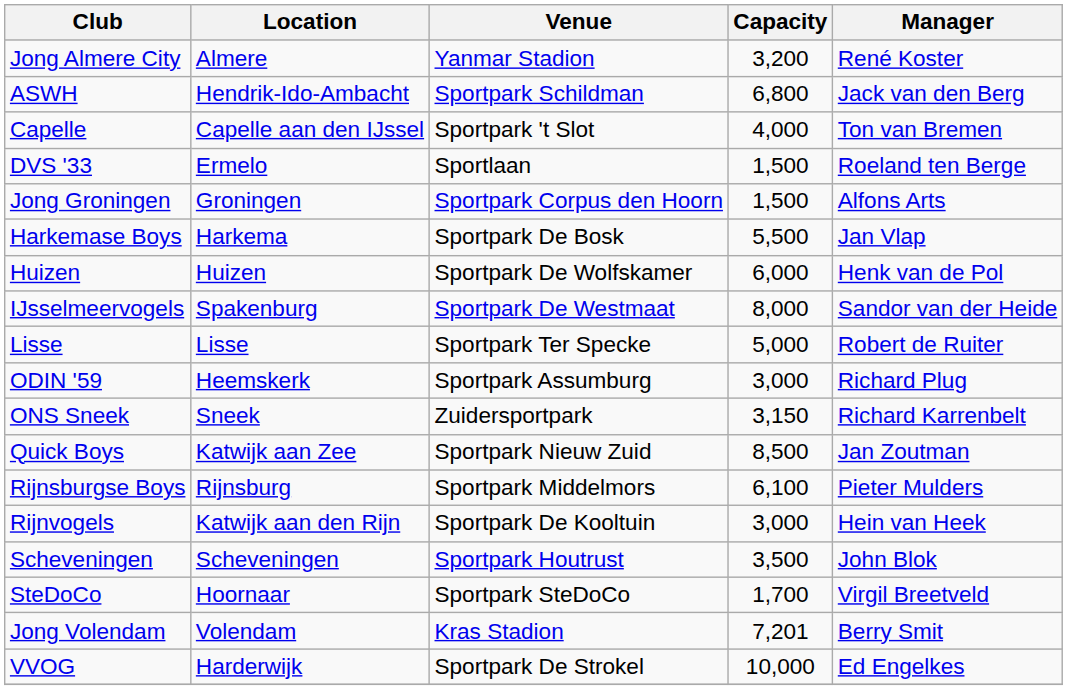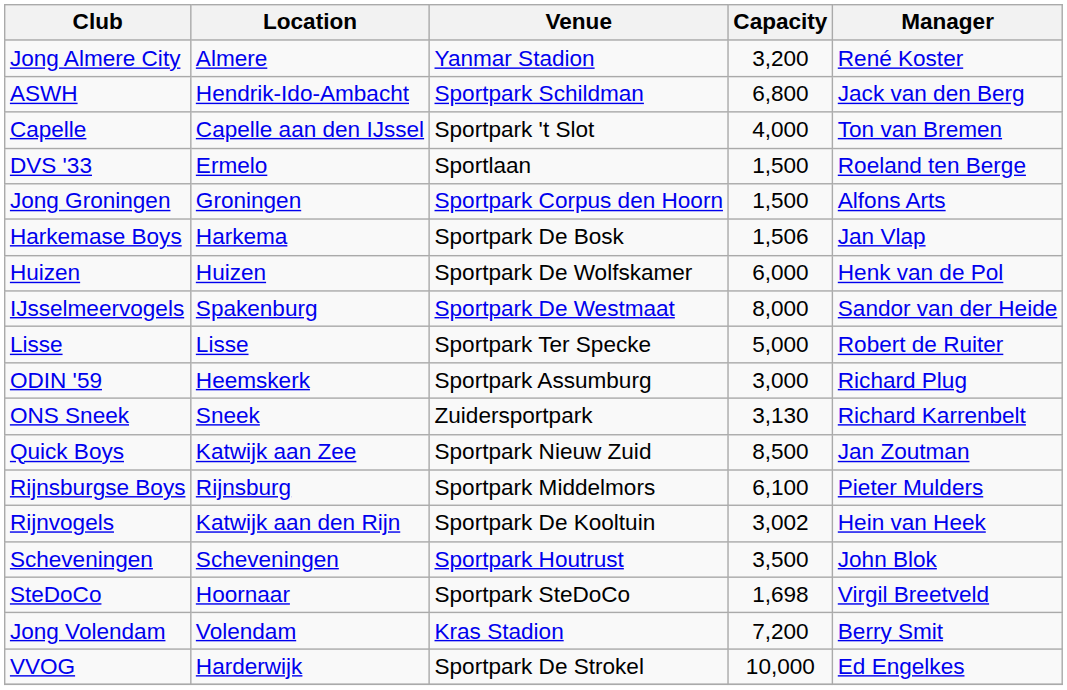Harkemase Boys | Capacity: 5,500 -> 1,506
ONS Sneek | Capacity: 3,150 -> 3,130
Rijnvogels | Capacity: 3,000 -> 3,002
SteDoCo | Capacity: 1,700 -> 1,698
Jong Volendam | Capacity: 7,201 -> 7,200
